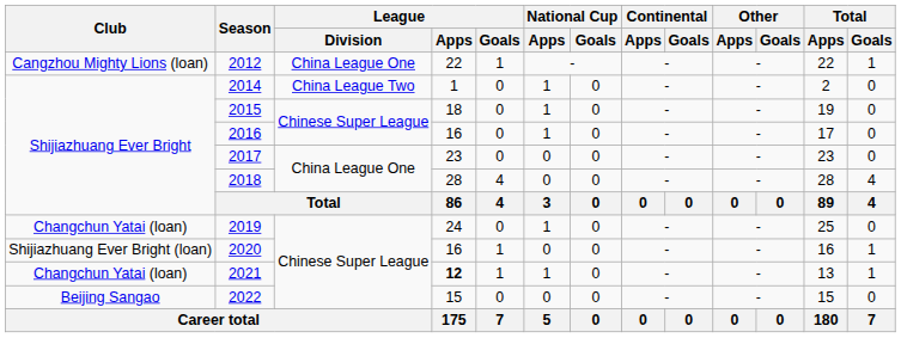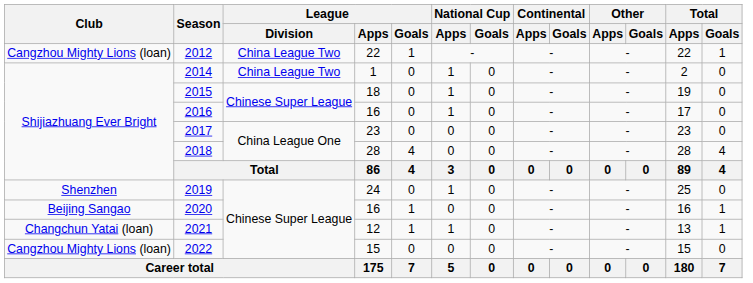2012 | League / Division: China League One -> China League Two
2019 | Club: Changchun Yatai (loan) -> Shenzhen
2020 | Club: Shijiazhuang Ever Bright (loan) -> Beijing Sangao
2021 | League / Apps: bold -> normal
2022 | Club: Beijing Sangao -> Cangzhou Mighty Lions (loan)
